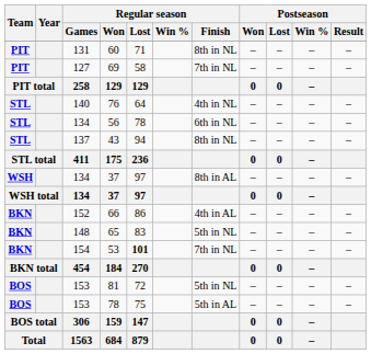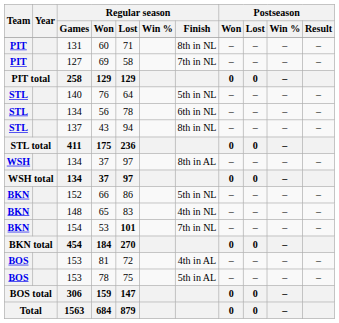76 | Regular season / Finish: 4th in NL -> 5th in NL
66 | Regular season / Finish: 4th in AL -> 5th in NL
65 | Regular season / Finish: 5th in NL -> 4th in NL
81 | Regular season / Finish: 5th in NL -> 4th in AL
